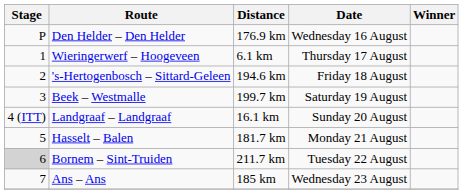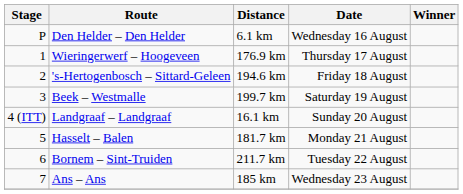Den Helder – Den Helder | Distance: 176.9 km -> 6.1 km
Wieringerwerf – Hoogeveen | Distance: 6.1 km -> 176.9 km
Bornem – Sint-Truiden | Stage: lightgrey background -> no background
